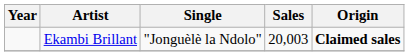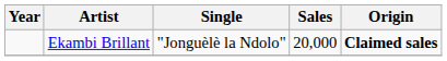Ekambi Brillant | Sales: 20,003 -> 20,000
